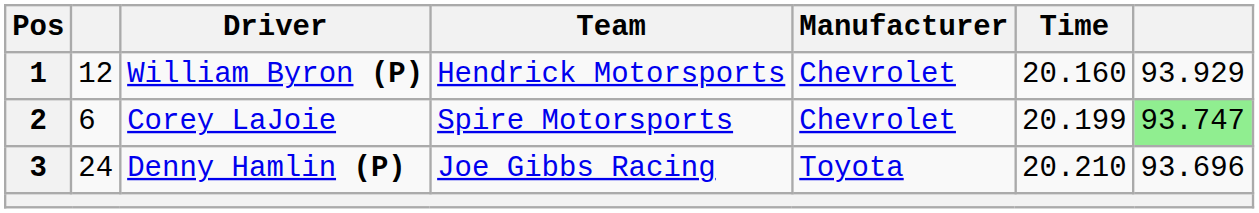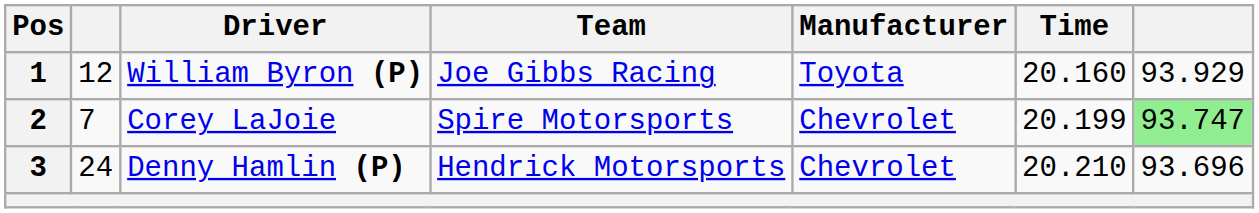1 | Team: Hendrick Motorsports -> Joe Gibbs Racing
1 | Manufacturer: Chevrolet -> Toyota
2 | column 2: 6 -> 7
3 | Team: Joe Gibbs Racing -> Hendrick Motorsports
3 | Manufacturer: Toyota -> Chevrolet
